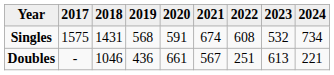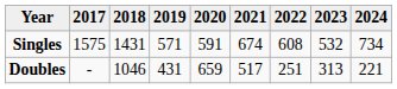Singles | 2019: 568 -> 571
Doubles | 2019: 436 -> 431
Doubles | 2020: 661 -> 659
Doubles | 2021: 567 -> 517
Doubles | 2023: 613 -> 313
